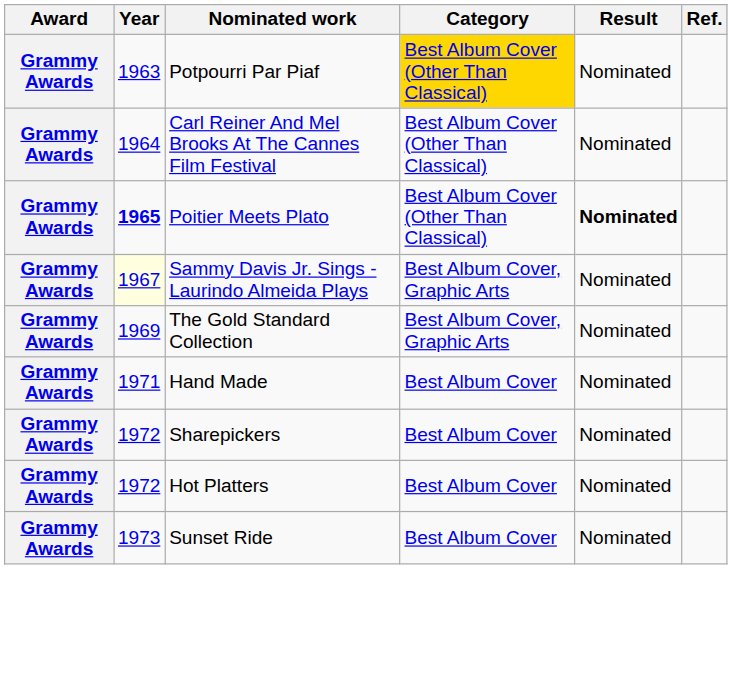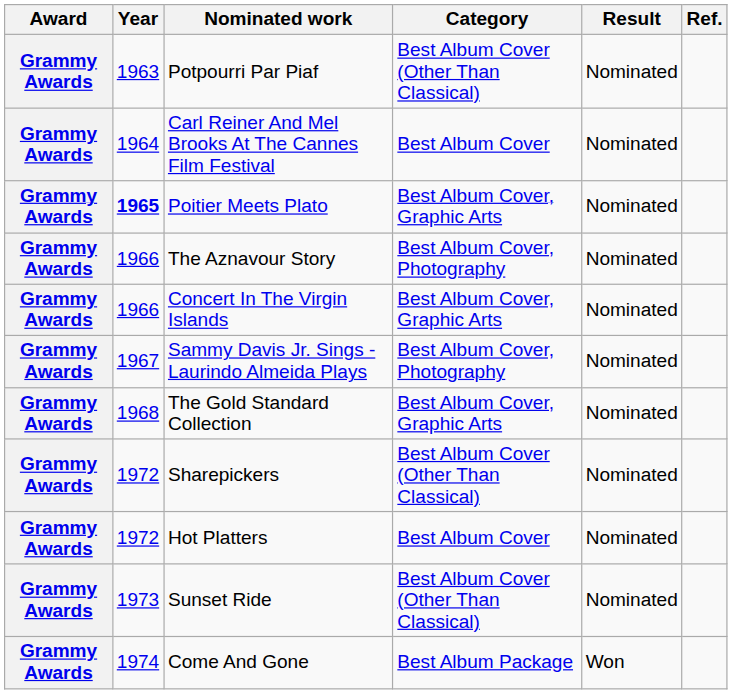Potpourri Par Piaf | Category: gold background -> no background
Carl Reiner And Mel Brooks At The Cannes Film Festival | Category: Best Album Cover (Other Than Classical) -> Best Album Cover
Poitier Meets Plato | Category: Best Album Cover (Other Than Classical) -> Best Album Cover, Graphic Arts
Poitier Meets Plato | Result: bold -> normal
+ row: Grammy Awards | 1966 | The Aznavour Story | Best Album Cover, Photography | Nominated
+ row: Grammy Awards | 1966 | Concert In The Virgin Islands | Best Album Cover, Graphic Arts | Nominated
Sammy Davis Jr. Sings - Laurindo Almeida Plays | Year: lightyellow background -> no background
Sammy Davis Jr. Sings - Laurindo Almeida Plays | Category: Best Album Cover, Graphic Arts -> Best Album Cover, Photography
The Gold Standard Collection | Year: 1969 -> 1968
- row: Grammy Awards | 1971 | Hand Made | Best Album Cover | Nominated
Sharepickers | Category: Best Album Cover -> Best Album Cover (Other Than Classical)
Sunset Ride | Category: Best Album Cover -> Best Album Cover (Other Than Classical)
+ row: Grammy Awards | 1974 | Come And Gone | Best Album Package | Won
